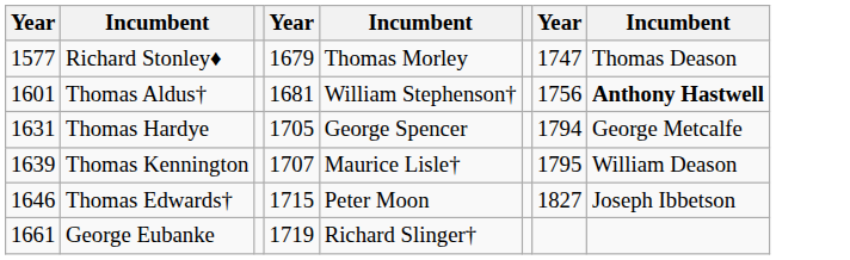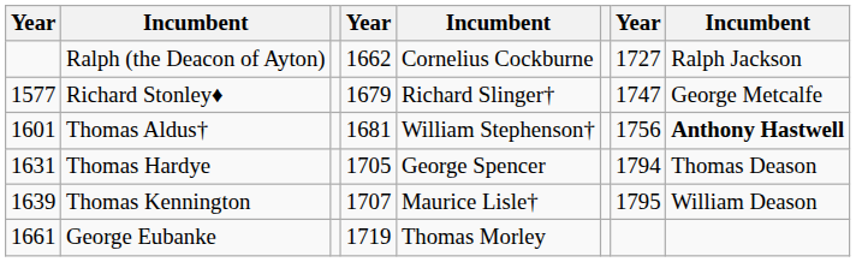+ row: Ralph (the Deacon of Ayton) | 1662 | Cornelius Cockburne | 1727 | Ralph Jackson
Richard Stonley♦ | column 5: Thomas Morley -> Richard Slinger†
Richard Stonley♦ | column 8: Thomas Deason -> George Metcalfe
Thomas Hardye | column 8: George Metcalfe -> Thomas Deason
- row: 1646 | Thomas Edwards† | 1715 | Peter Moon | 1827 | Joseph Ibbetson
George Eubanke | column 5: Richard Slinger† -> Thomas Morley
